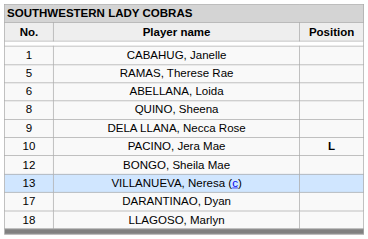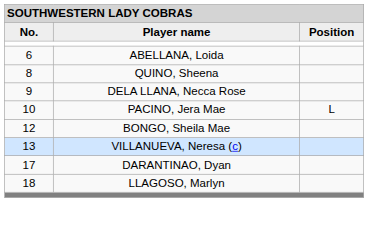- row: 1 | CABAHUG, Janelle
- row: 5 | RAMAS, Therese Rae
PACINO, Jera Mae | column 3: bold -> normal
